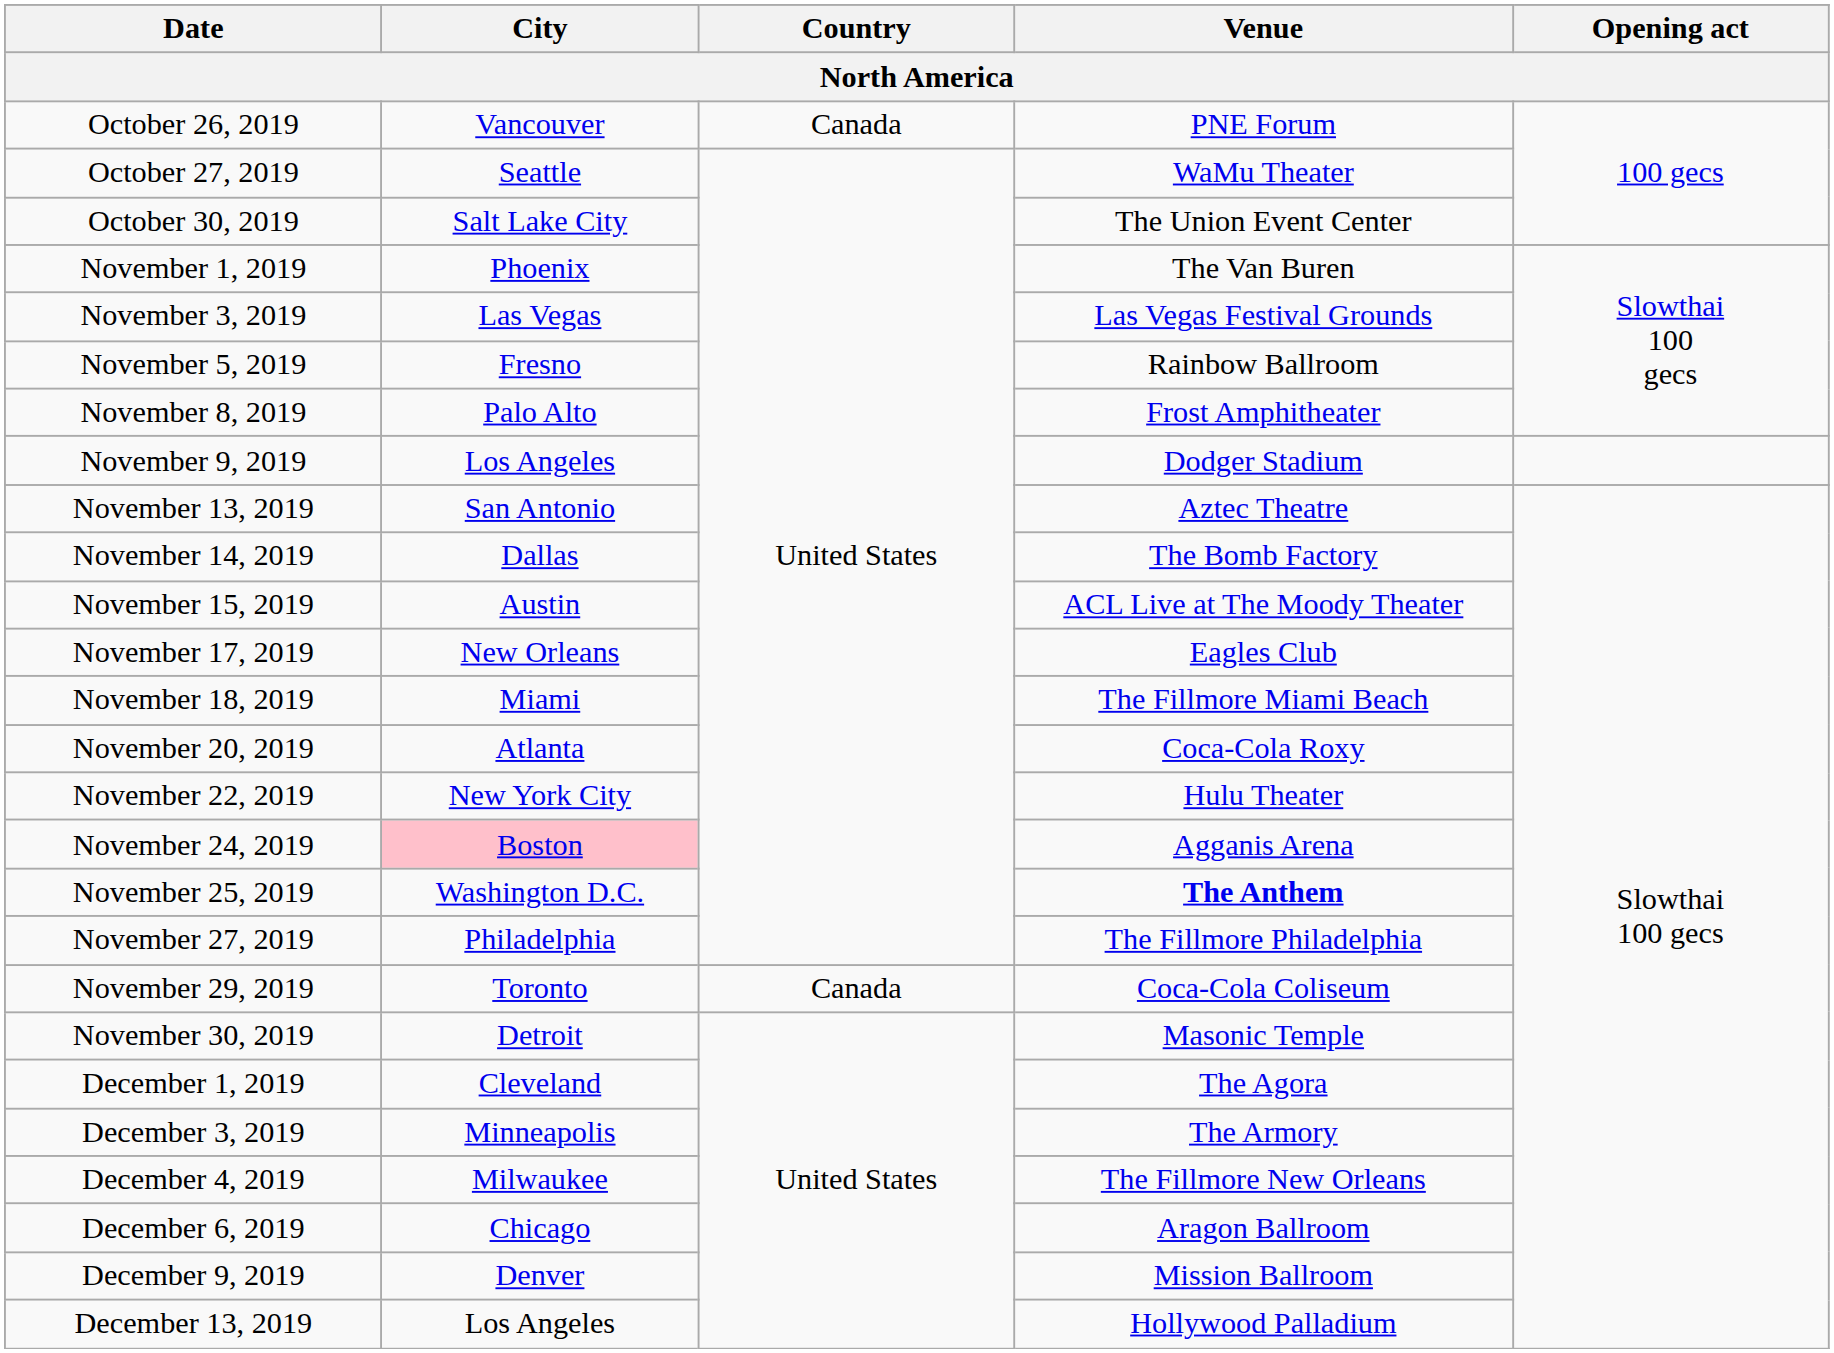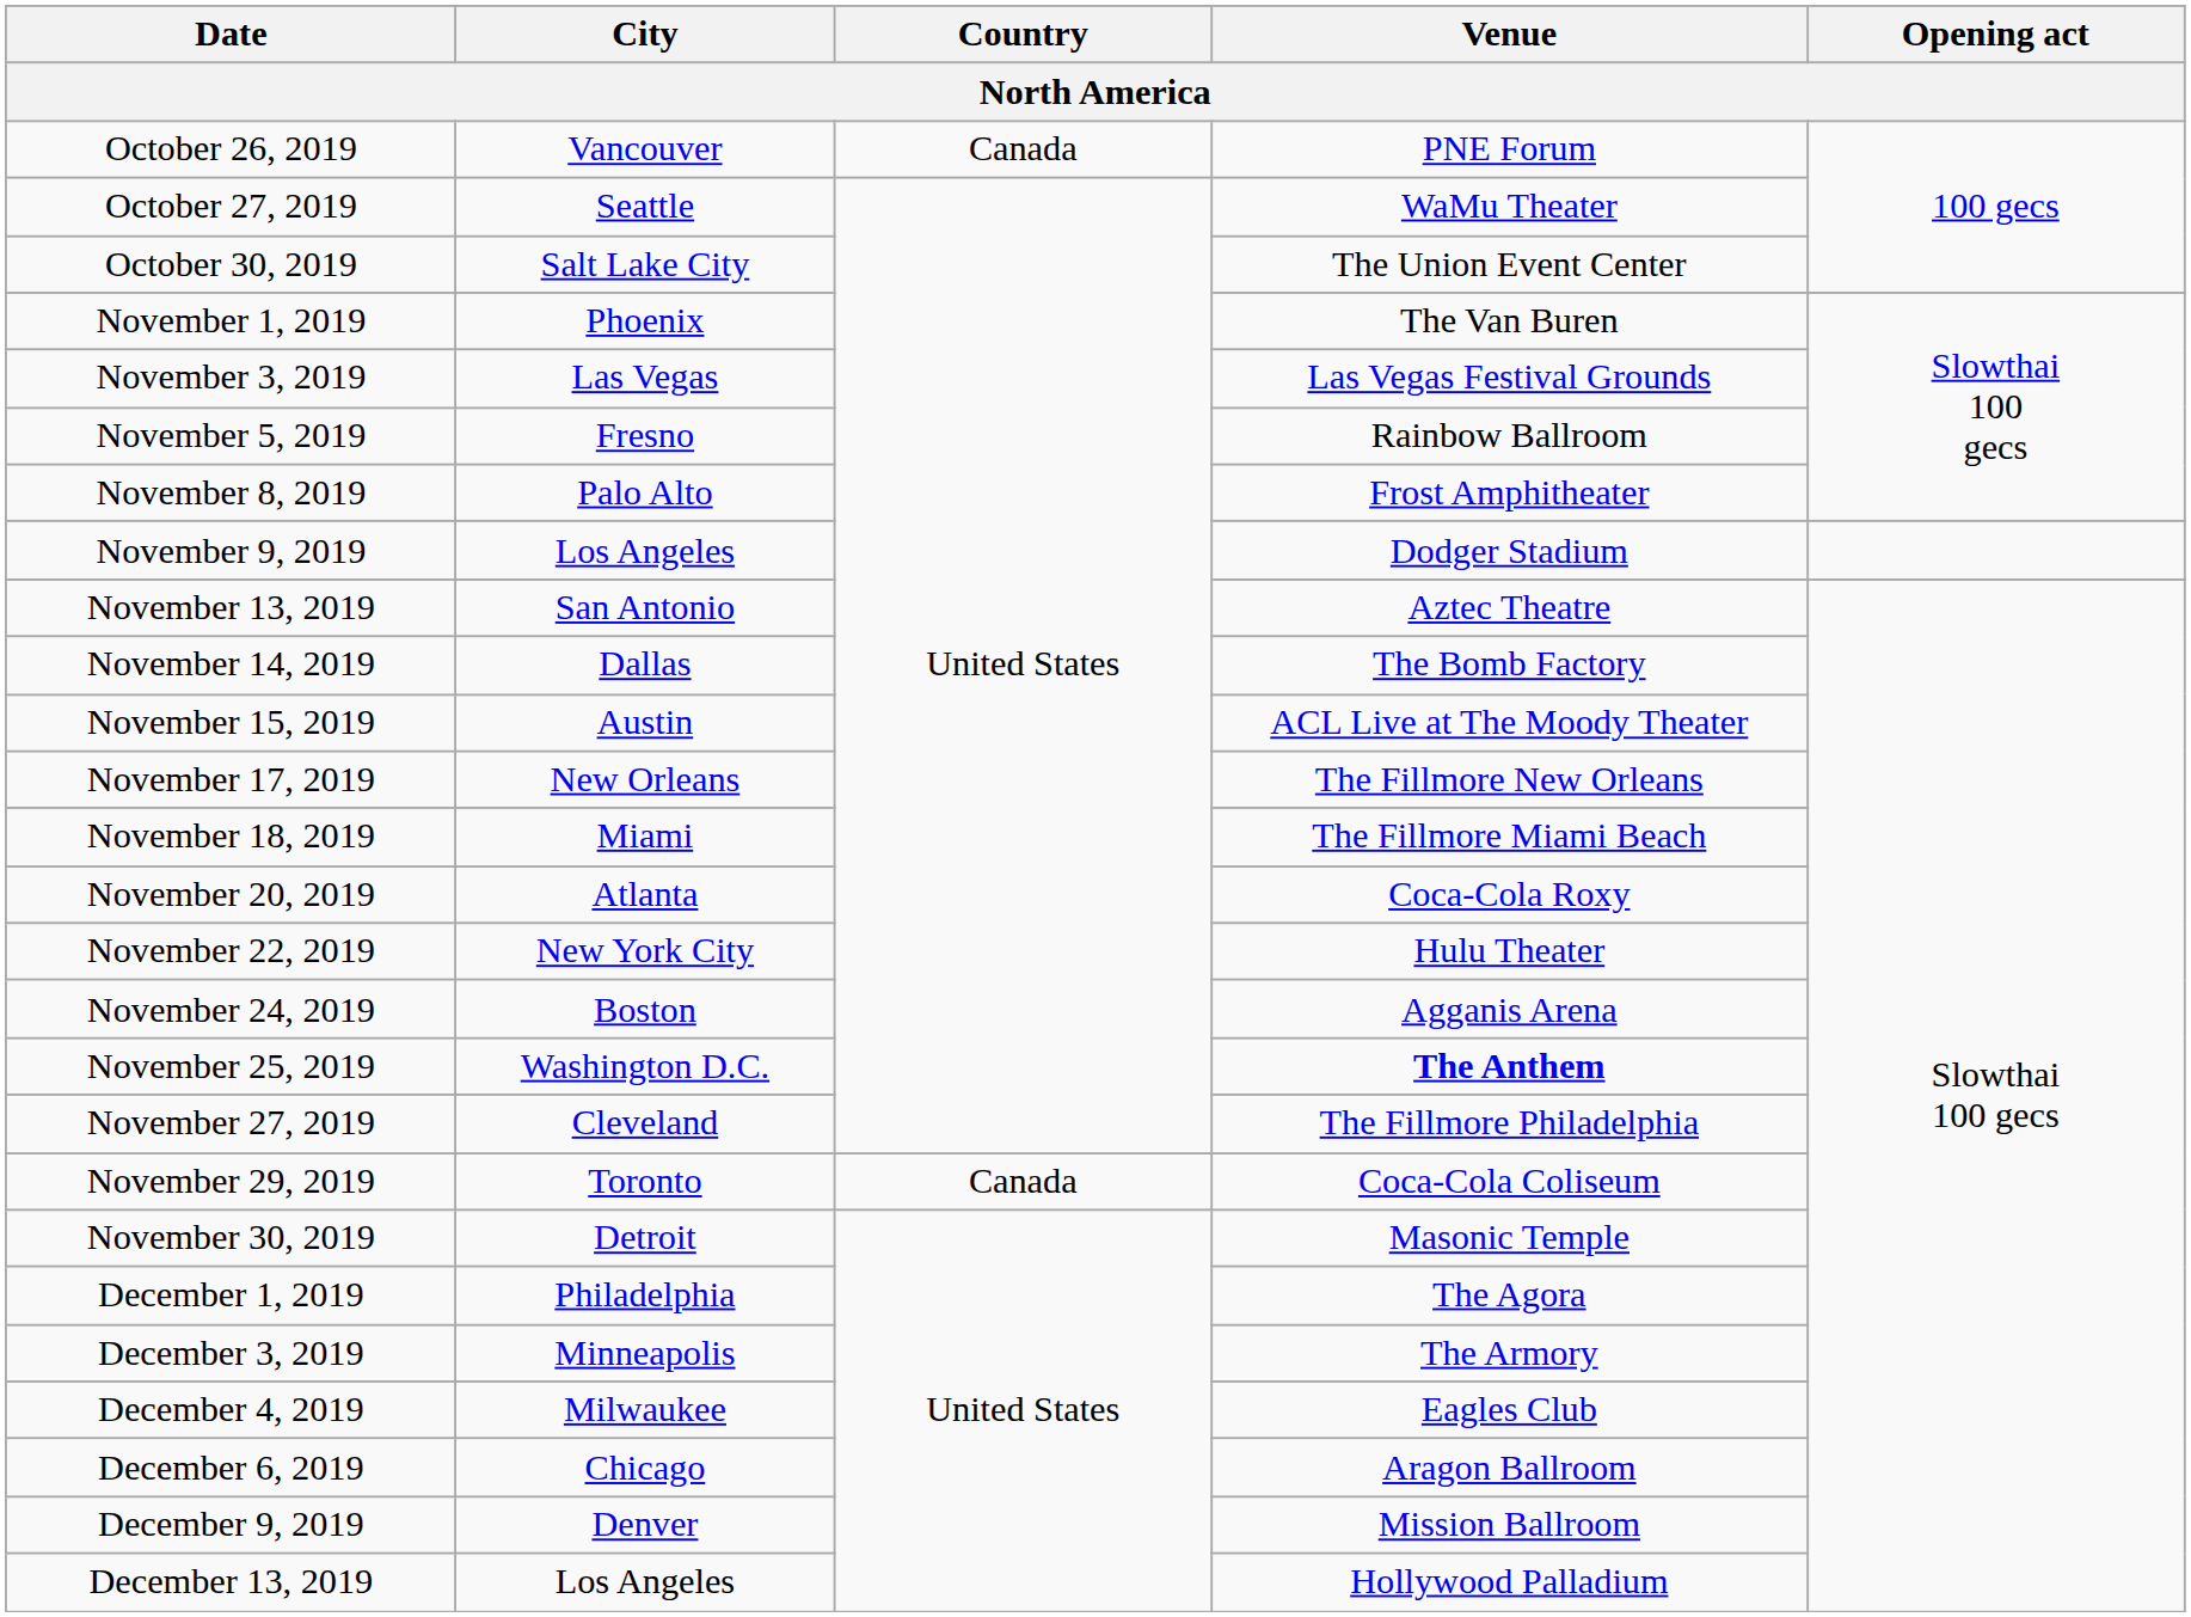November 17, 2019 | Venue: Eagles Club -> The Fillmore New Orleans
November 24, 2019 | City: pink background -> no background
November 27, 2019 | City: Philadelphia -> Cleveland
December 1, 2019 | City: Cleveland -> Philadelphia
December 4, 2019 | Venue: The Fillmore New Orleans -> Eagles Club
